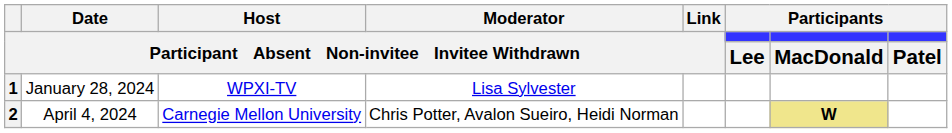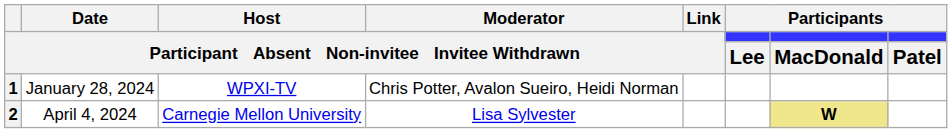1 | Moderator / Participant Absent Non-invitee Invitee Withdrawn: Lisa Sylvester -> Chris Potter, Avalon Sueiro, Heidi Norman
2 | Moderator / Participant Absent Non-invitee Invitee Withdrawn: Chris Potter, Avalon Sueiro, Heidi Norman -> Lisa Sylvester
